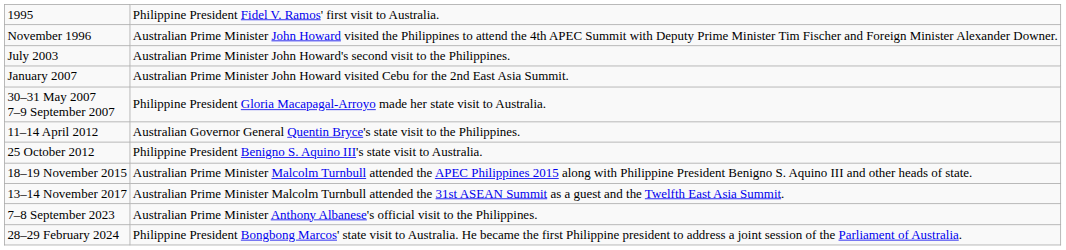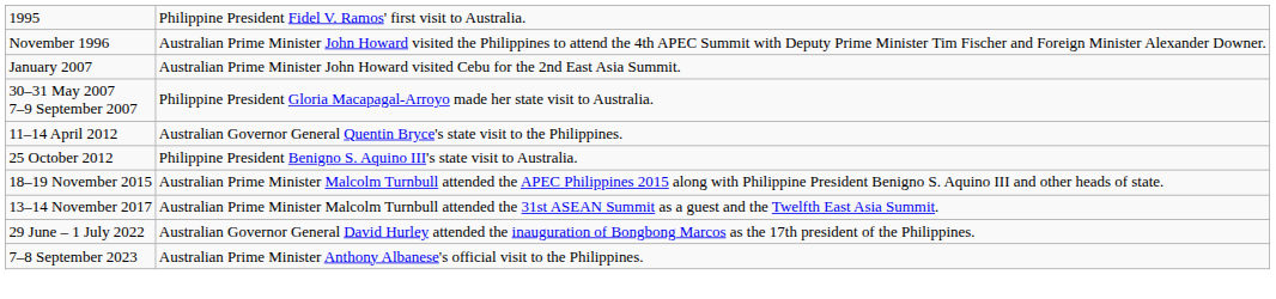- row: July 2003 | Australian Prime Minister John Howard's second visit to the Philippines.
+ row: 29 June – 1 July 2022 | Australian Governor General David Hurley attended the inauguration of Bongbong Marcos as the 17th president of the Philippines.
- row: 28–29 February 2024 | Philippine President Bongbong Marcos' state visit to Australia. He became the first Philippine president to address a joint session of the Parliament of Australia.
